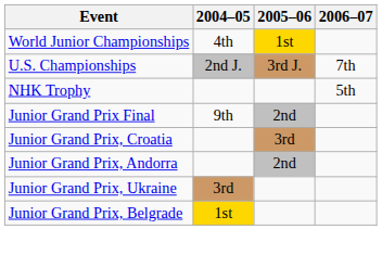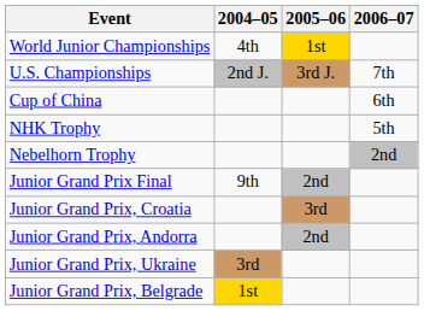+ row: Cup of China | 6th
+ row: Nebelhorn Trophy | 2nd
